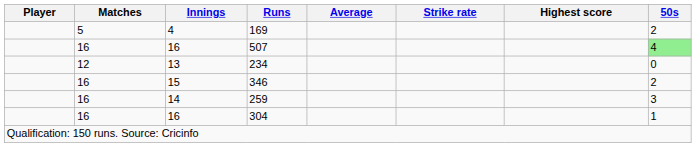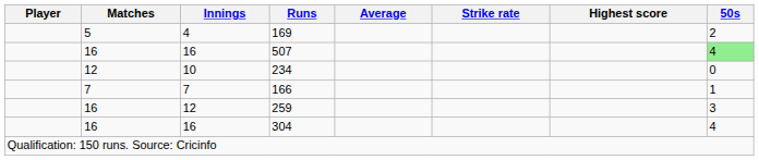234 | Innings: 13 -> 10
- row: 16 | 15 | 346 | 2
+ row: 7 | 7 | 166 | 1
259 | Innings: 14 -> 12
304 | 50s: 1 -> 4
